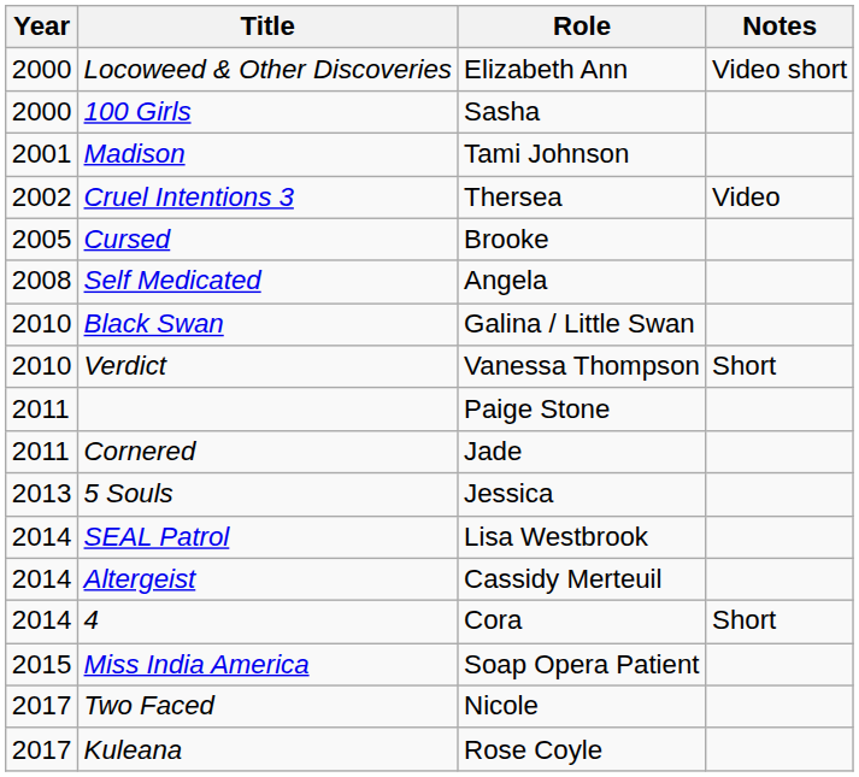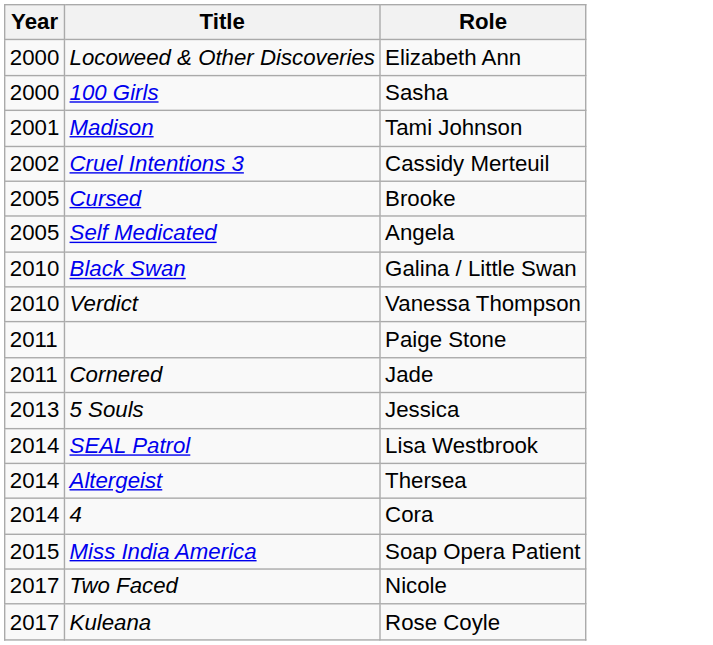- column: Notes | Video short | Video | Short | Short
Cruel Intentions 3 | Role: Thersea -> Cassidy Merteuil
Self Medicated | Year: 2008 -> 2005
Altergeist | Role: Cassidy Merteuil -> Thersea
